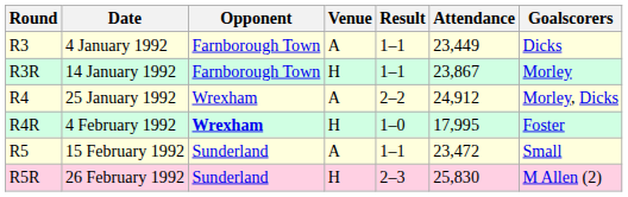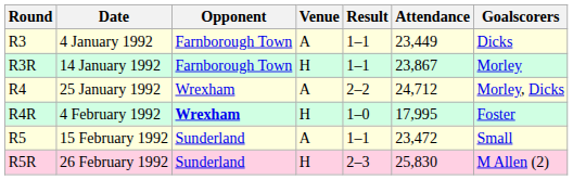R4 | Attendance: 24,912 -> 24,712
